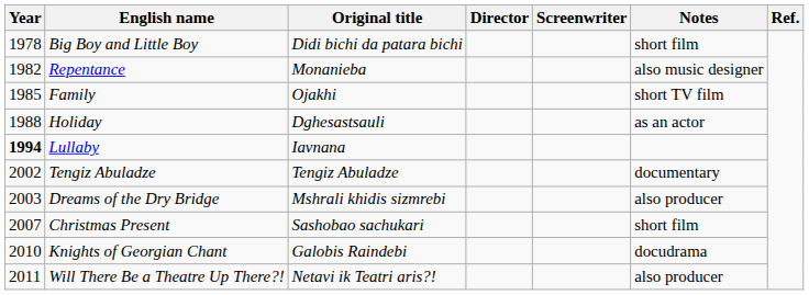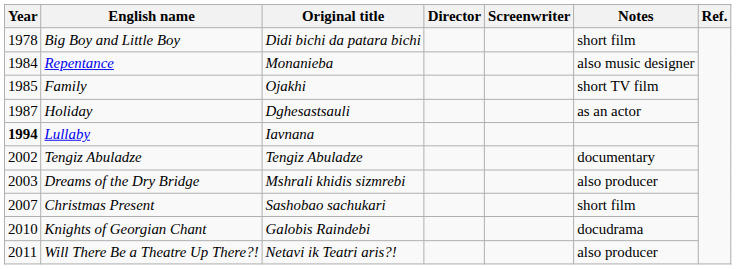Repentance | Year: 1982 -> 1984
Holiday | Year: 1988 -> 1987
